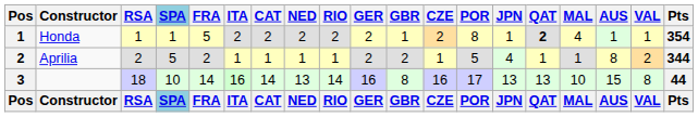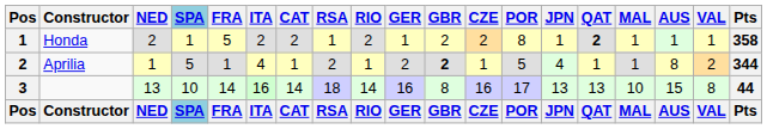columns swapped: RSA <-> NED
Honda | GER: 2 -> 1
Honda | GBR: 1 -> 2
Honda | MAL: 4 -> 1
Honda | Pts: 354 -> 358
Aprilia | FRA: 2 -> 1
Aprilia | ITA: 1 -> 4
Aprilia | GBR: normal -> bold
